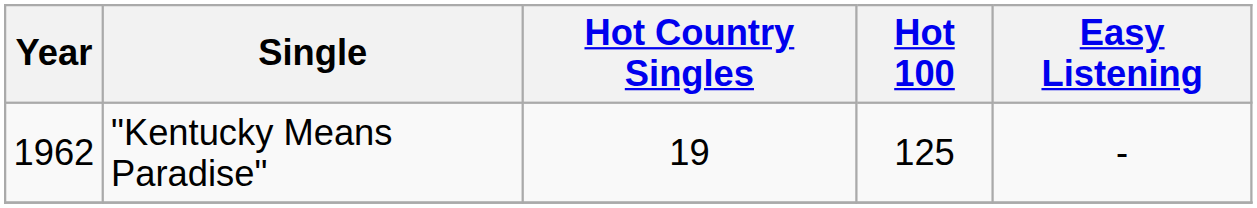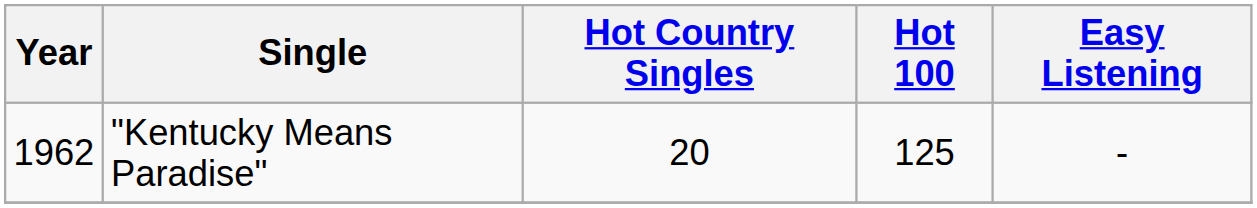"Kentucky Means Paradise" | Hot Country Singles: 19 -> 20
